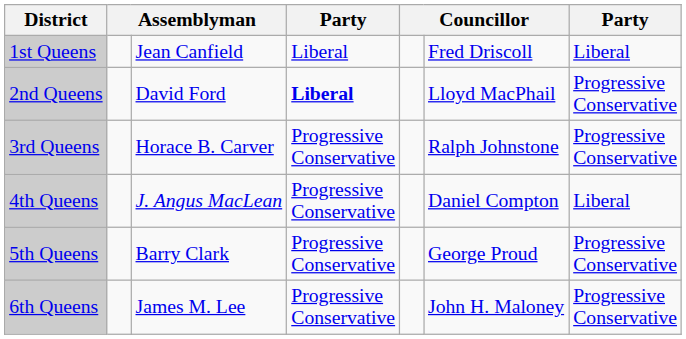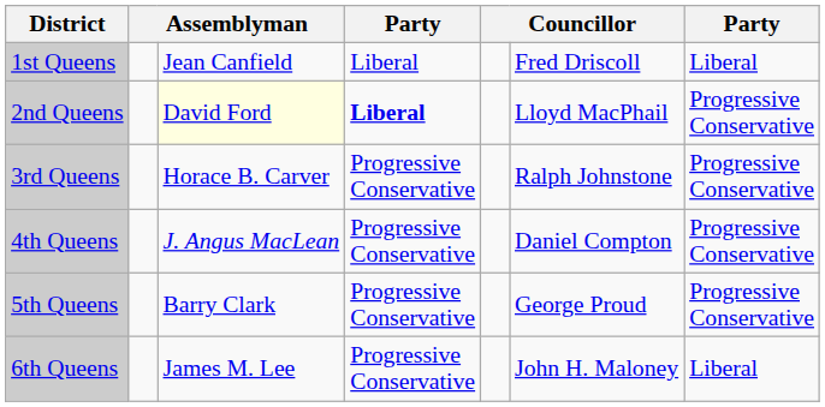2nd Queens | column 3: no background -> lightyellow background
4th Queens | column 7: Liberal -> Progressive Conservative
6th Queens | column 7: Progressive Conservative -> Liberal
